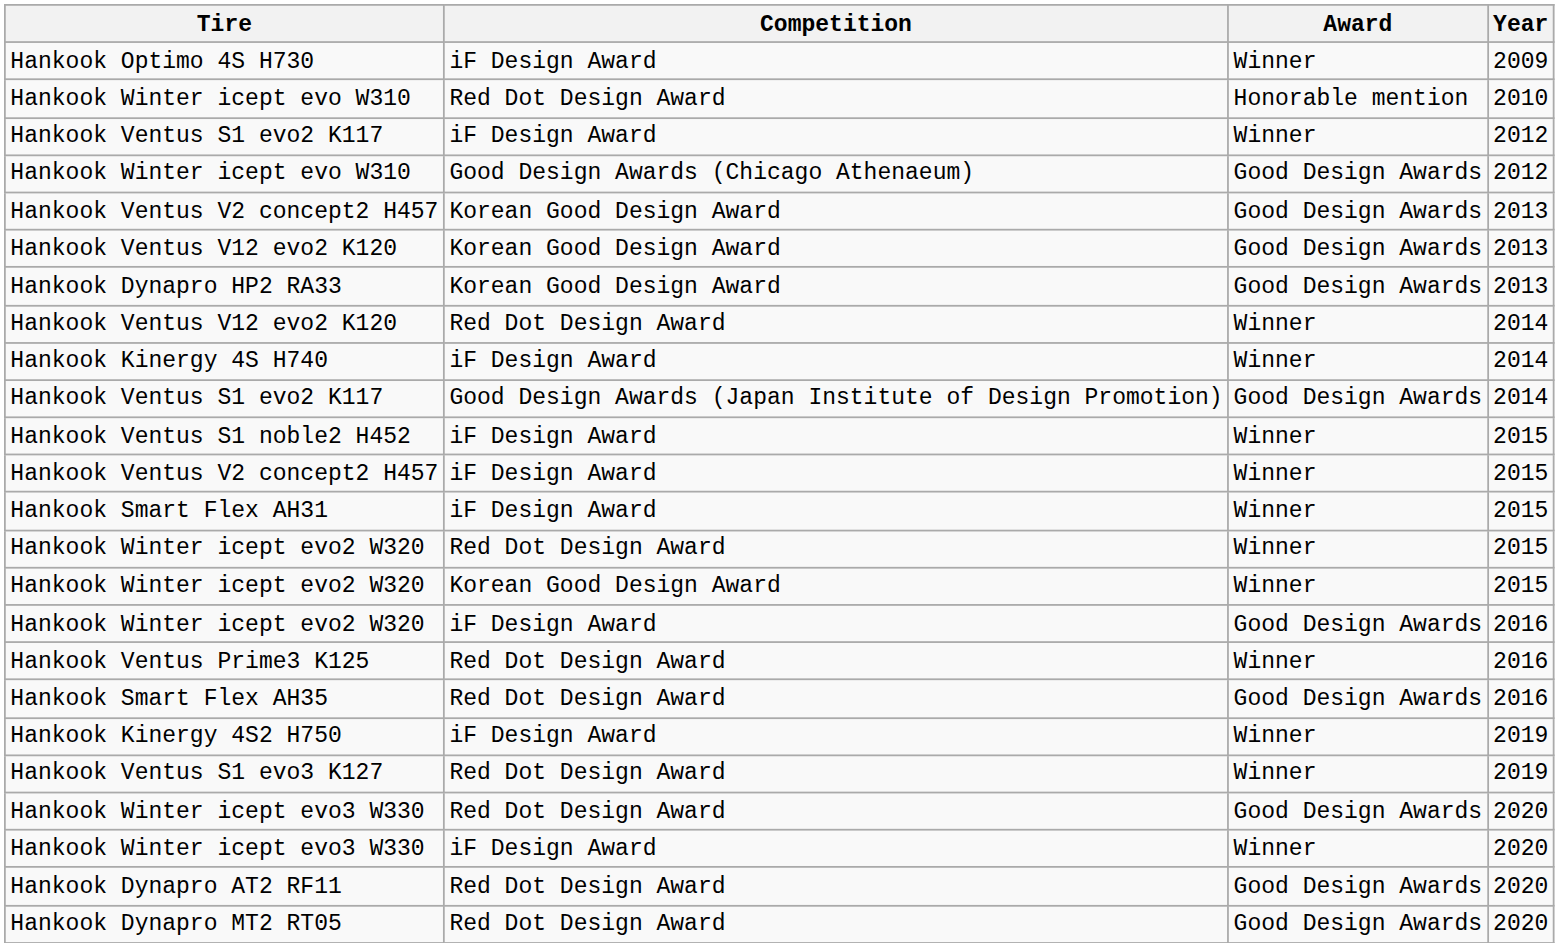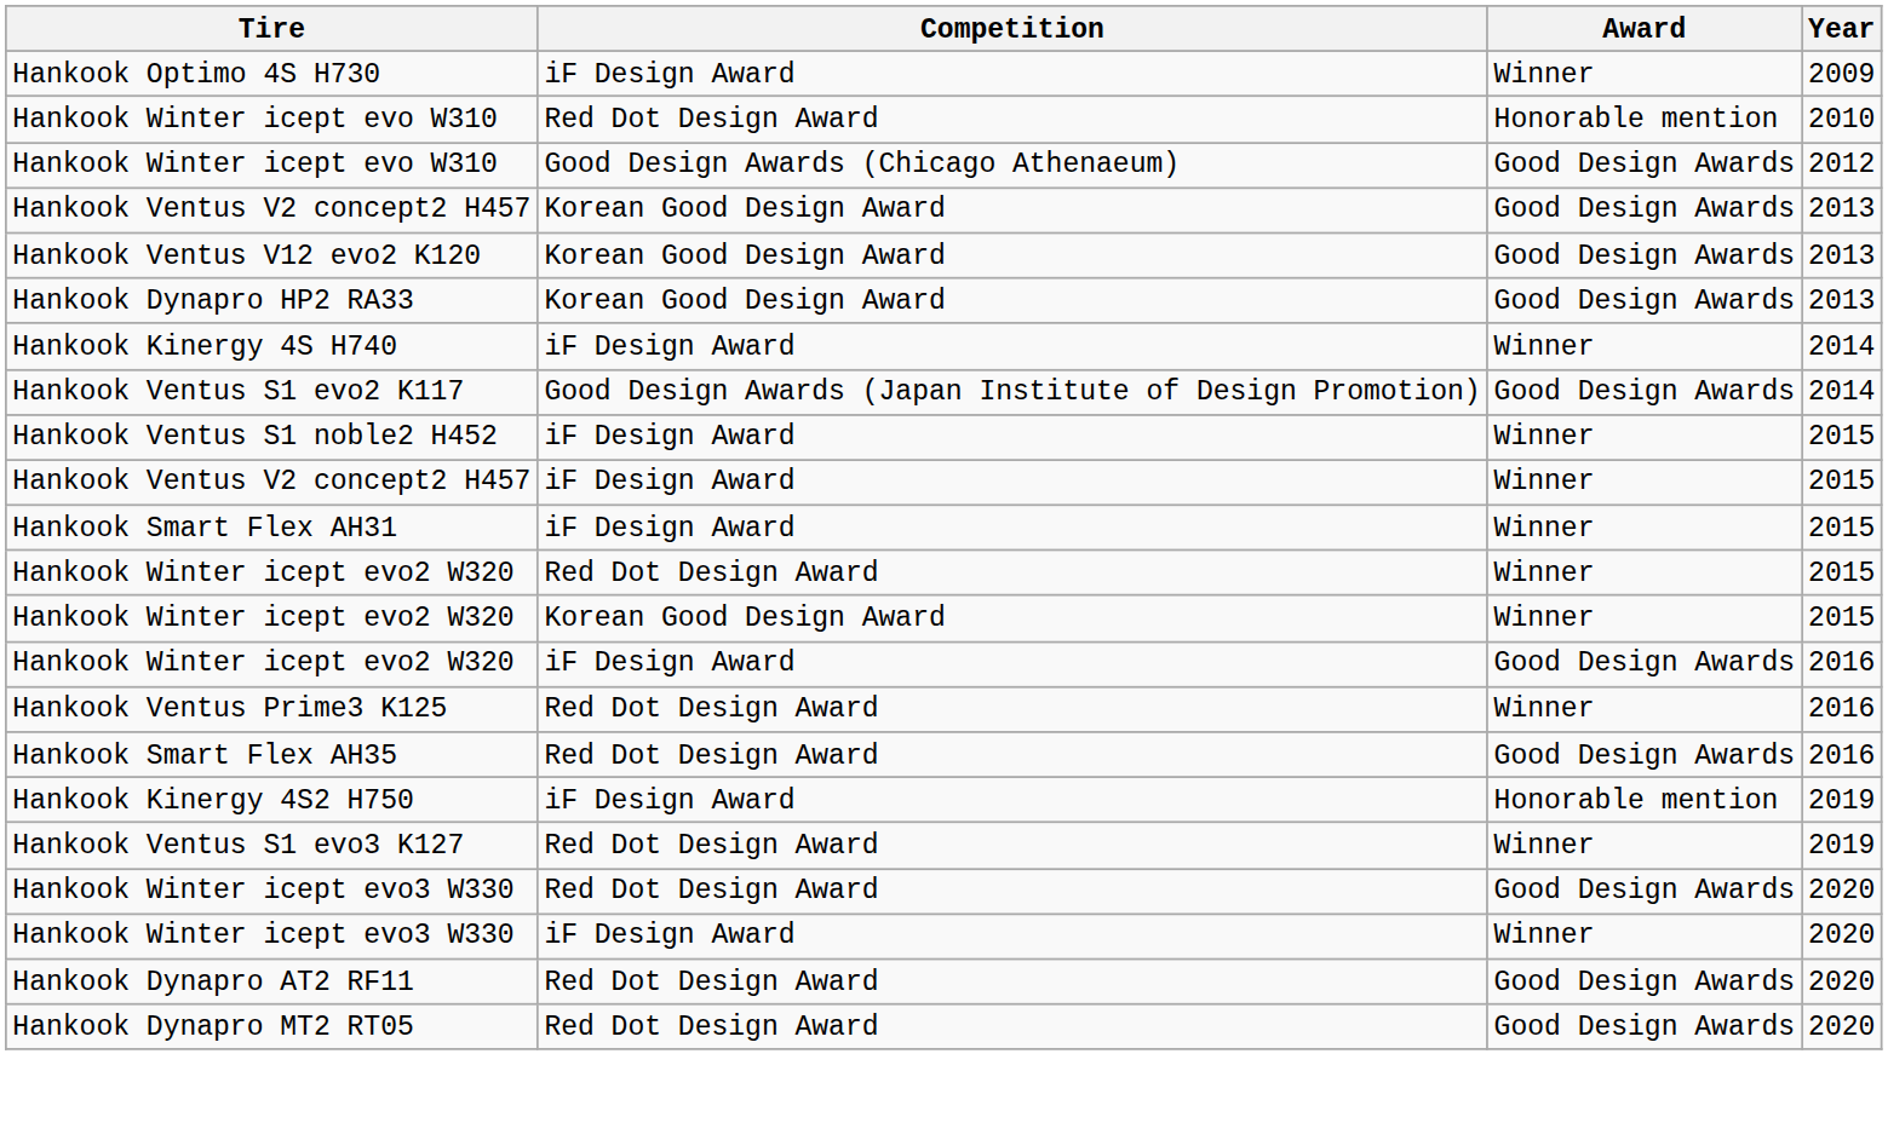- row: Hankook Ventus S1 evo2 K117 | iF Design Award | Winner | 2012
- row: Hankook Ventus V12 evo2 K120 | Red Dot Design Award | Winner | 2014
Hankook Kinergy 4S2 H750 | Award: Winner -> Honorable mention
